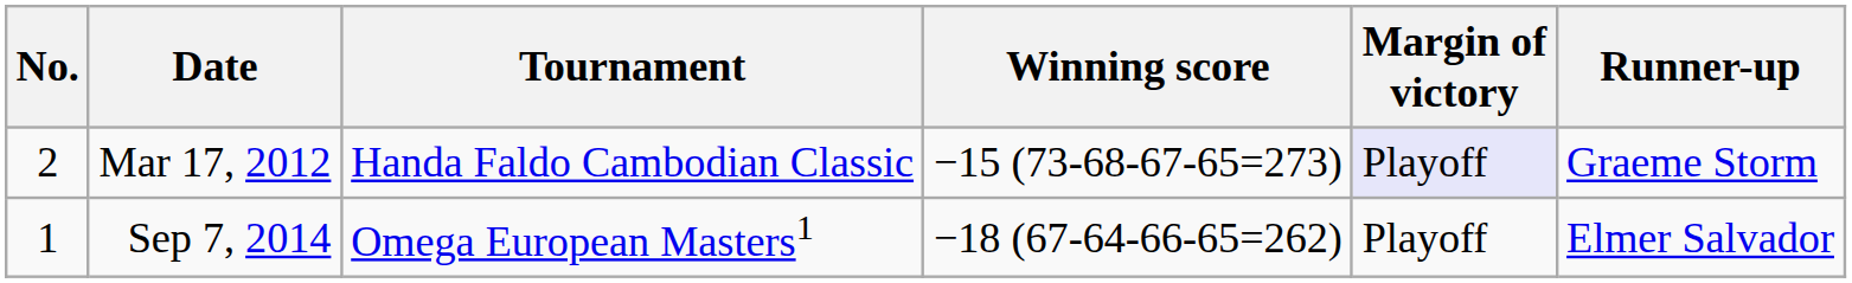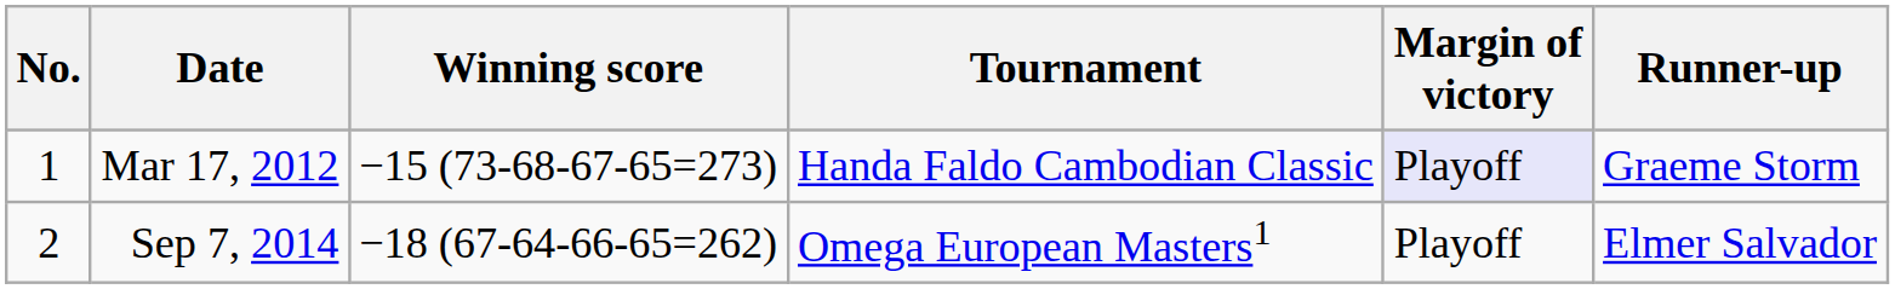columns swapped: Tournament <-> Winning score
Mar 17, 2012 | No.: 2 -> 1
Sep 7, 2014 | No.: 1 -> 2
